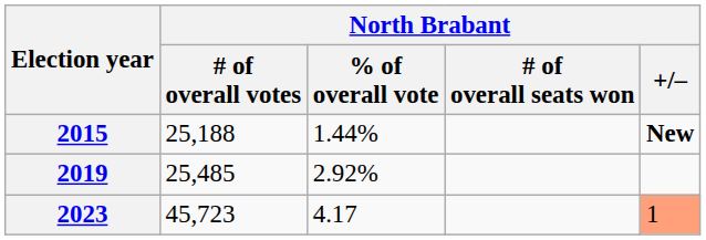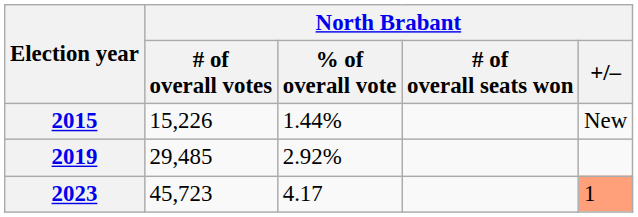2015 | North Brabant / # of overall votes: 25,188 -> 15,226
2015 | North Brabant / +/–: bold -> normal
2019 | North Brabant / # of overall votes: 25,485 -> 29,485
